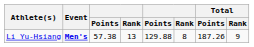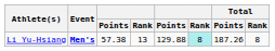Li Yu-Hsiang | column 6: no background -> paleturquoise background
Li Yu-Hsiang | Total / Rank: 9 -> 8
